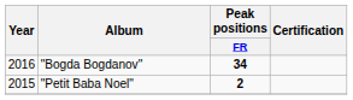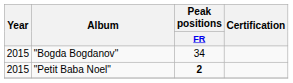"Bogda Bogdanov" | Year: 2016 -> 2015
"Bogda Bogdanov" | Peak positions / FR: bold -> normal
